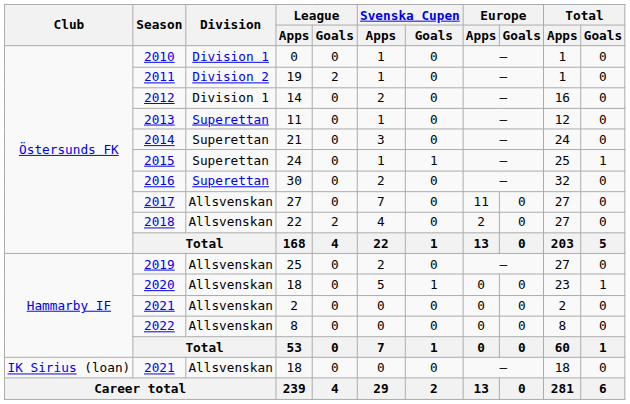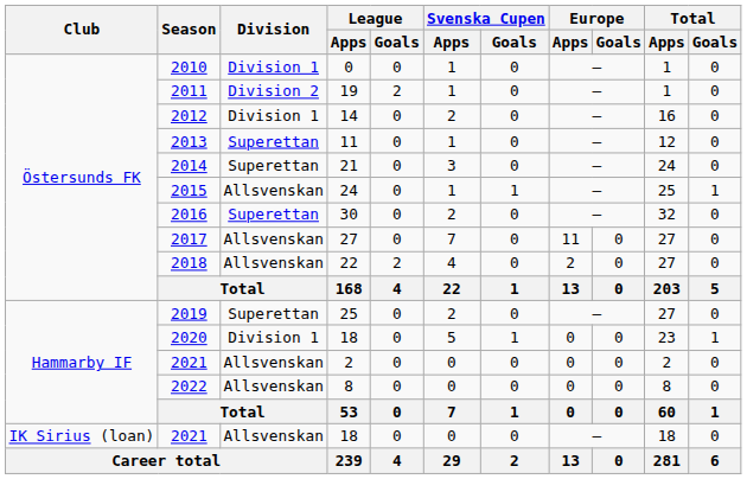2015 | Division: Superettan -> Allsvenskan
2019 | Division: Allsvenskan -> Superettan
2020 | Division: Allsvenskan -> Division 1
